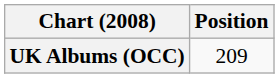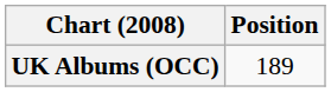UK Albums (OCC) | Position: 209 -> 189
